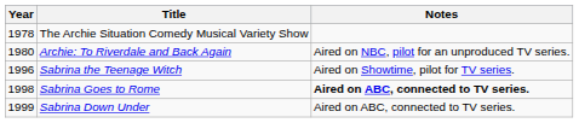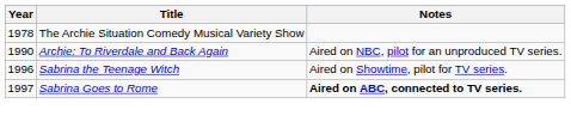Archie: To Riverdale and Back Again | Year: 1980 -> 1990
Sabrina Goes to Rome | Year: 1998 -> 1997
- row: 1999 | Sabrina Down Under | Aired on ABC, connected to TV series.
